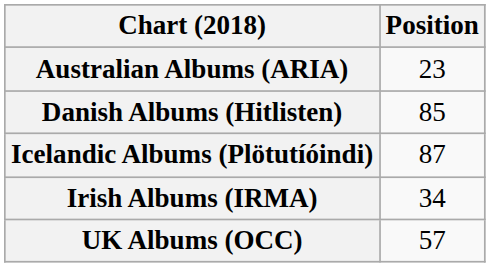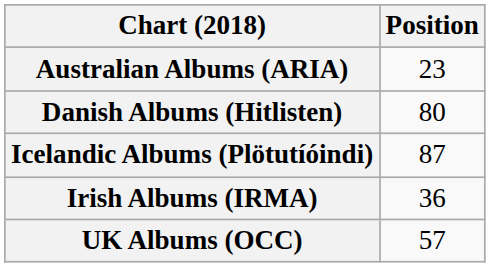Danish Albums (Hitlisten) | Position: 85 -> 80
Irish Albums (IRMA) | Position: 34 -> 36
